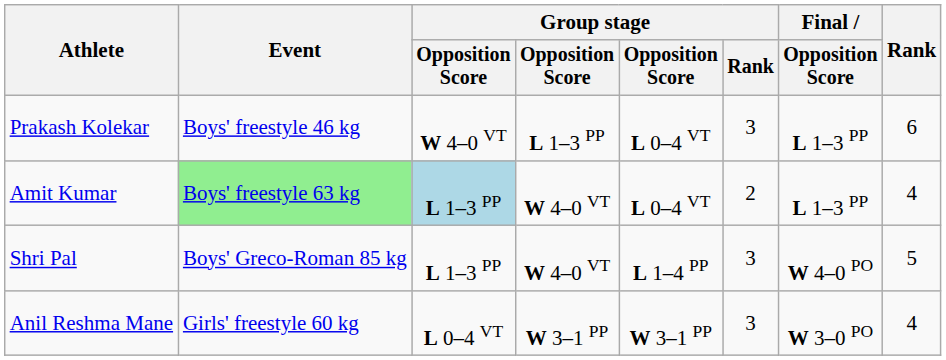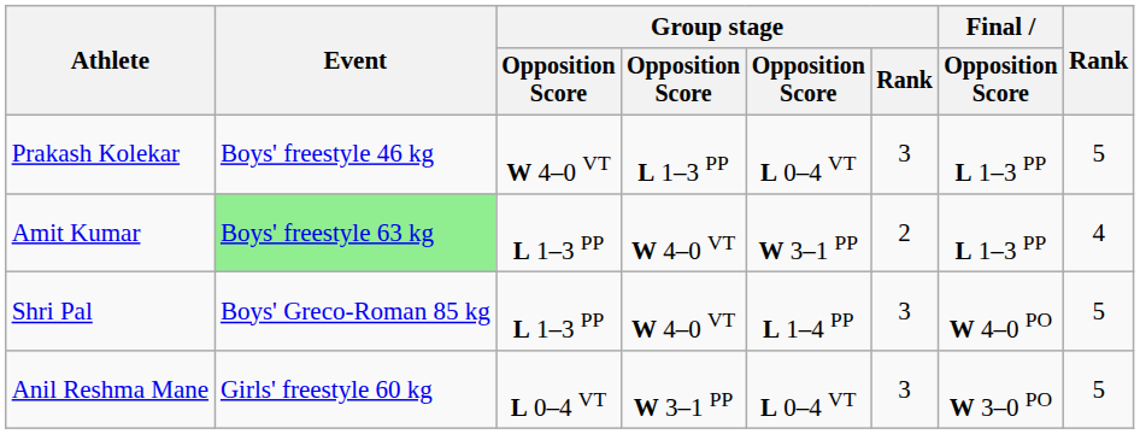Prakash Kolekar | Rank: 6 -> 5
Amit Kumar | column 3: lightblue background -> no background
Amit Kumar | column 5: L 0–4 VT -> W 3–1 PP
Anil Reshma Mane | column 5: W 3–1 PP -> L 0–4 VT
Anil Reshma Mane | Rank: 4 -> 5
